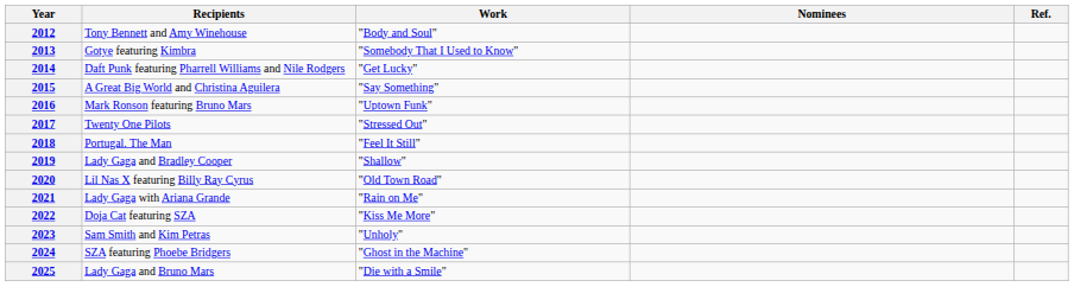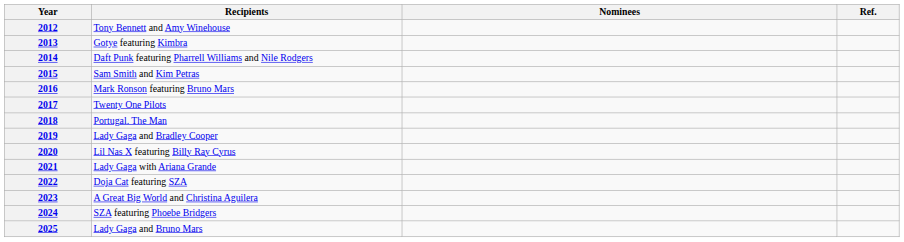- column: Work | "Body and Soul" | "Somebody That I Used to Know" | "Get Lucky" | "Say Something" | "Uptown Funk" | "Stressed Out" | "Feel It Still" | "Shallow" | "Old Town Road" | "Rain on Me" | "Kiss Me More" | "Unholy" | "Ghost in the Machine" | "Die with a Smile"
2015 | Recipients: A Great Big World and Christina Aguilera -> Sam Smith and Kim Petras
2023 | Recipients: Sam Smith and Kim Petras -> A Great Big World and Christina Aguilera
